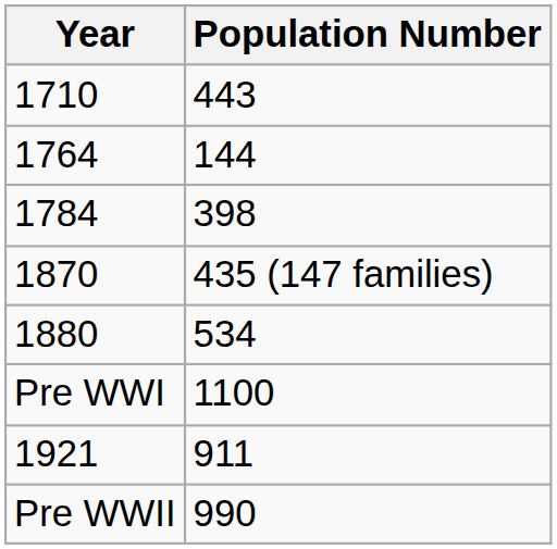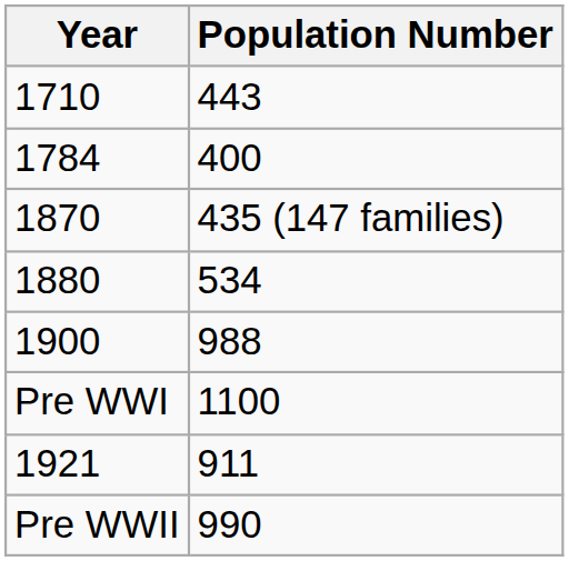- row: 1764 | 144
1784 | Population Number: 398 -> 400
+ row: 1900 | 988
